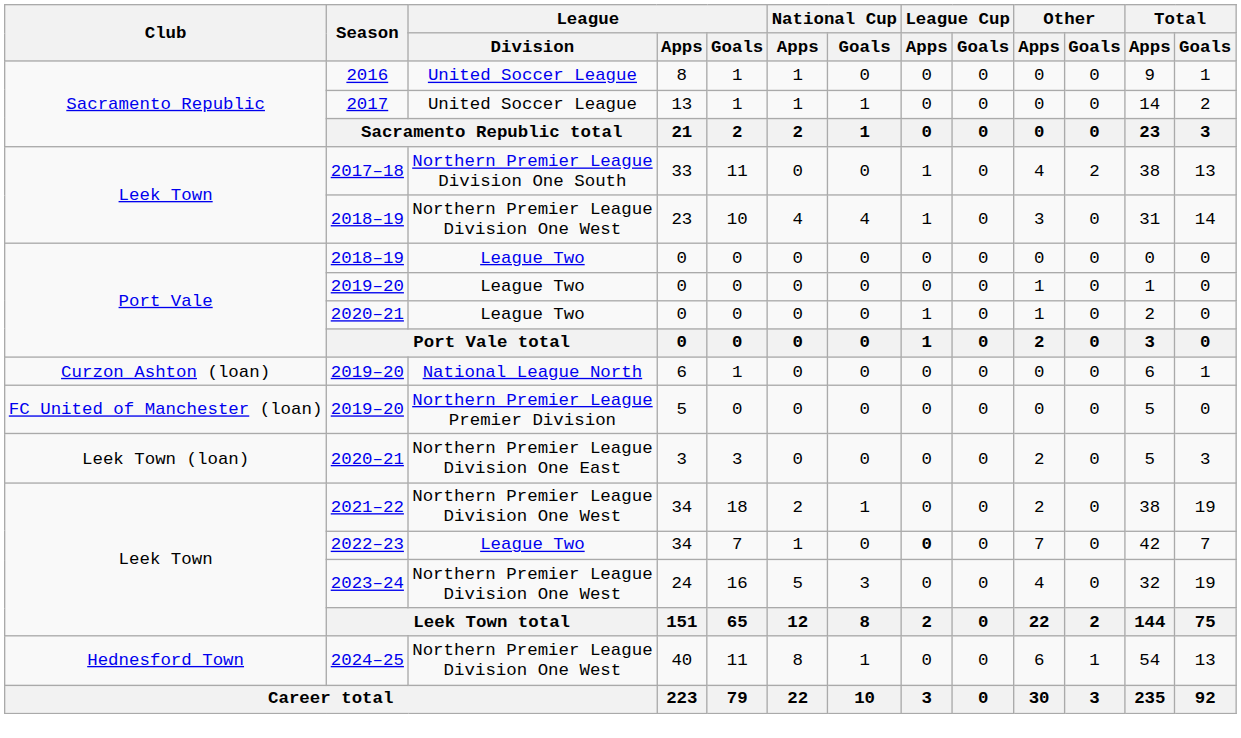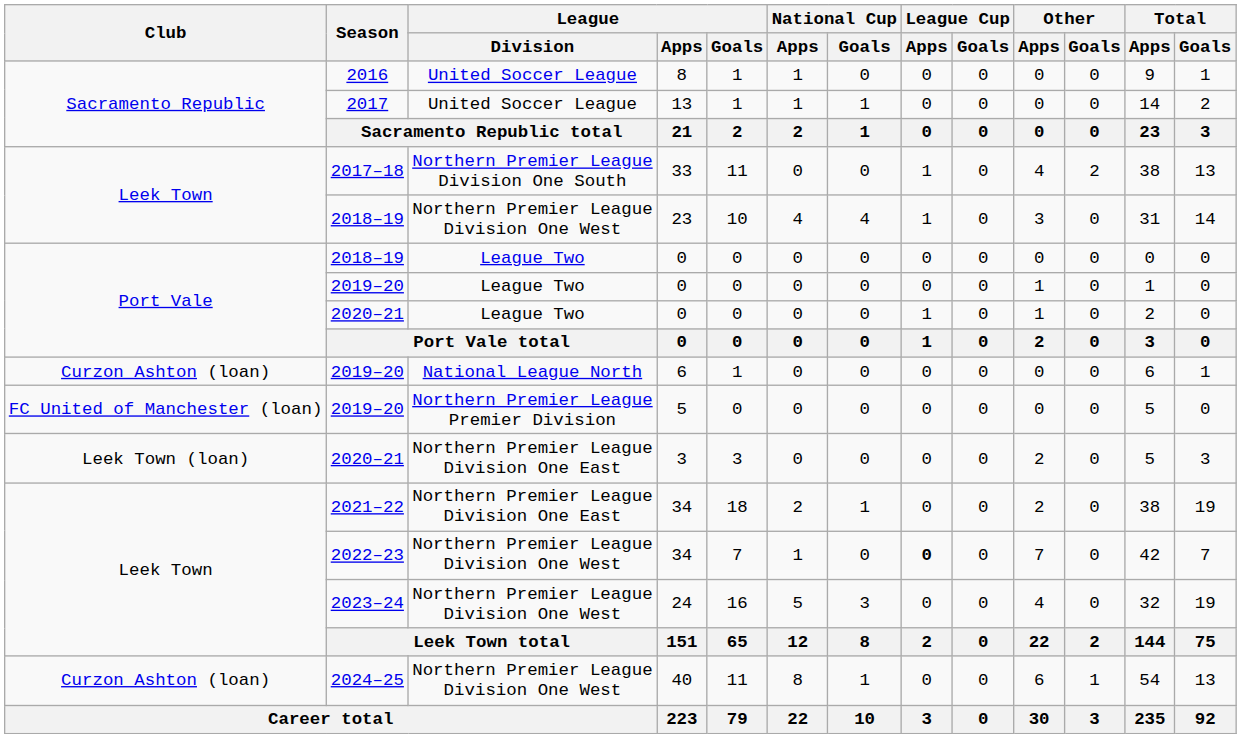2021–22 / 34 | League / Division: Northern Premier League Division One West -> Northern Premier League Division One East
2022–23 / 34 | League / Division: League Two -> Northern Premier League Division One West
40 | Club: Hednesford Town -> Curzon Ashton (loan)
